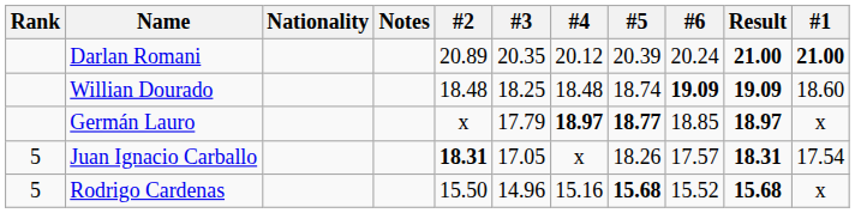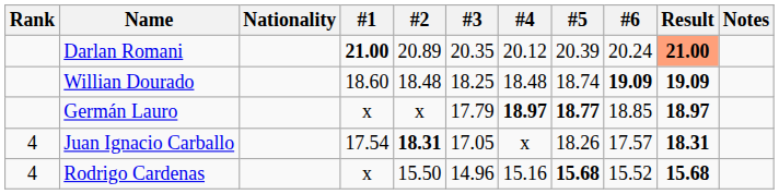columns swapped: #1 <-> Notes
Darlan Romani | Result: no background -> lightsalmon background
Juan Ignacio Carballo | Rank: 5 -> 4
Rodrigo Cardenas | Rank: 5 -> 4
